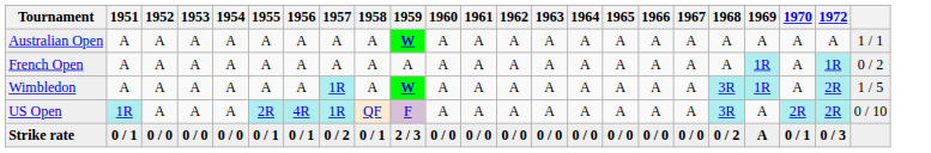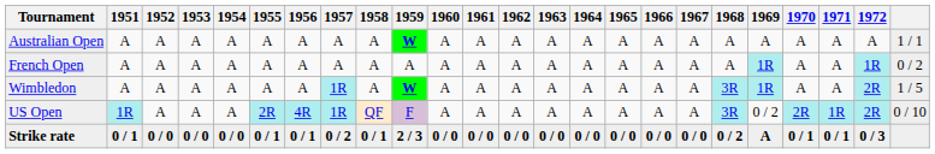+ column: 1971 | A | A | A | 1R | 0 / 1
US Open | 1969: A -> 0 / 2
